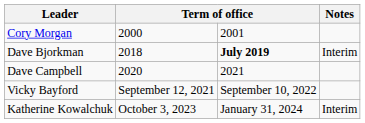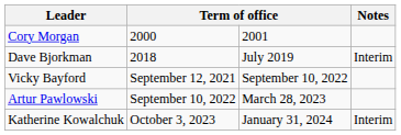Dave Bjorkman | column 3: bold -> normal
- row: Dave Campbell | 2020 | 2021
+ row: Artur Pawlowski | September 10, 2022 | March 28, 2023
